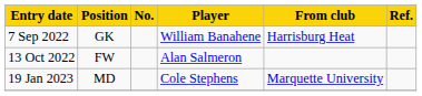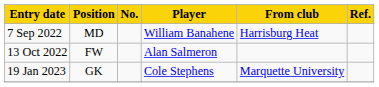7 Sep 2022 | Position: GK -> MD
19 Jan 2023 | Position: MD -> GK
